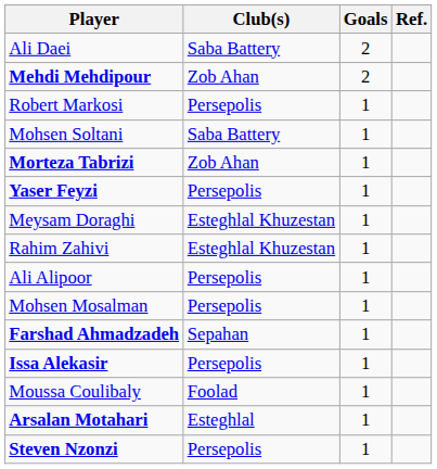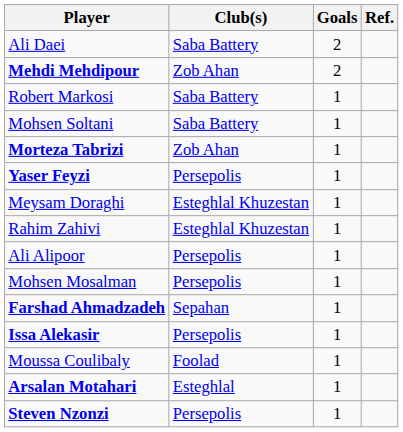Robert Markosi | Club(s): Persepolis -> Saba Battery
